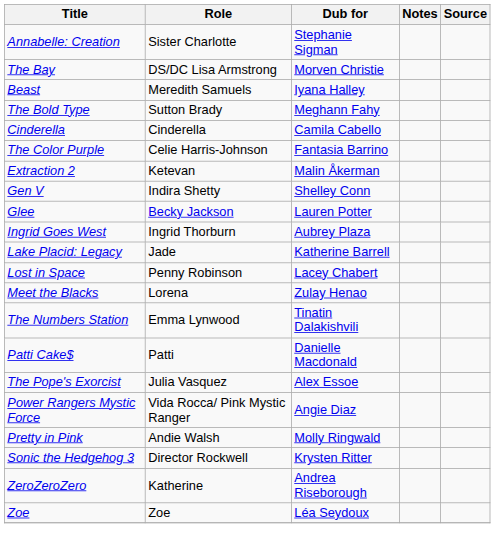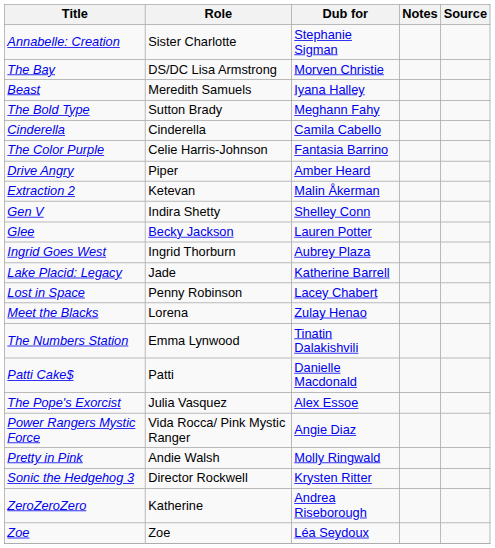+ row: Drive Angry | Piper | Amber Heard
